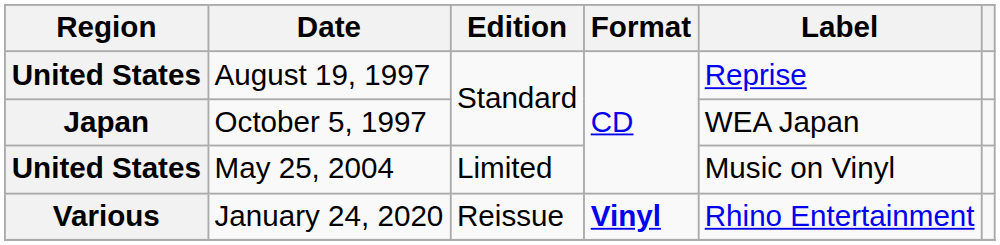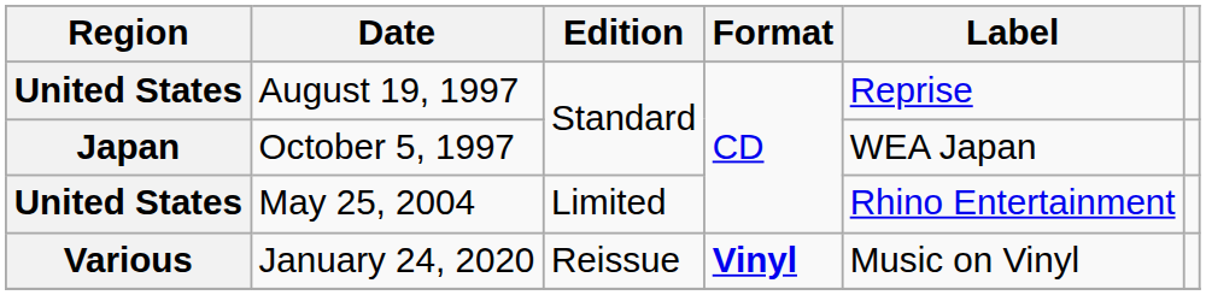May 25, 2004 | Label: Music on Vinyl -> Rhino Entertainment
January 24, 2020 | Label: Rhino Entertainment -> Music on Vinyl
